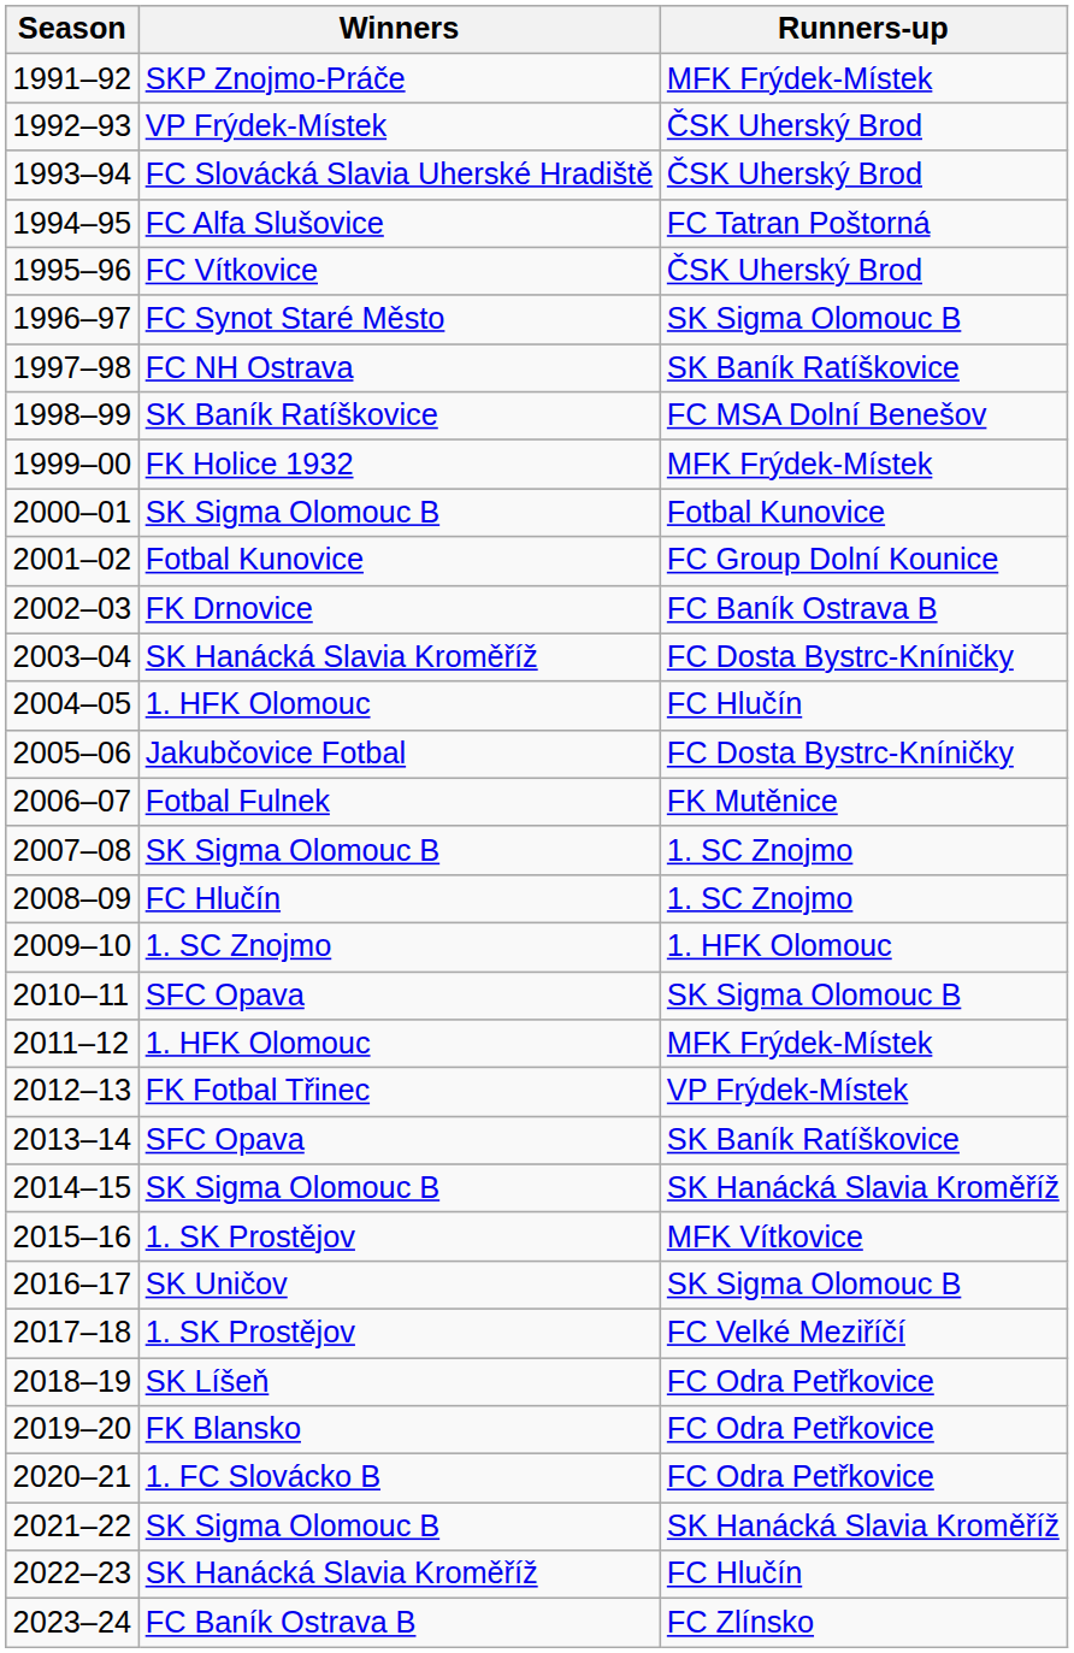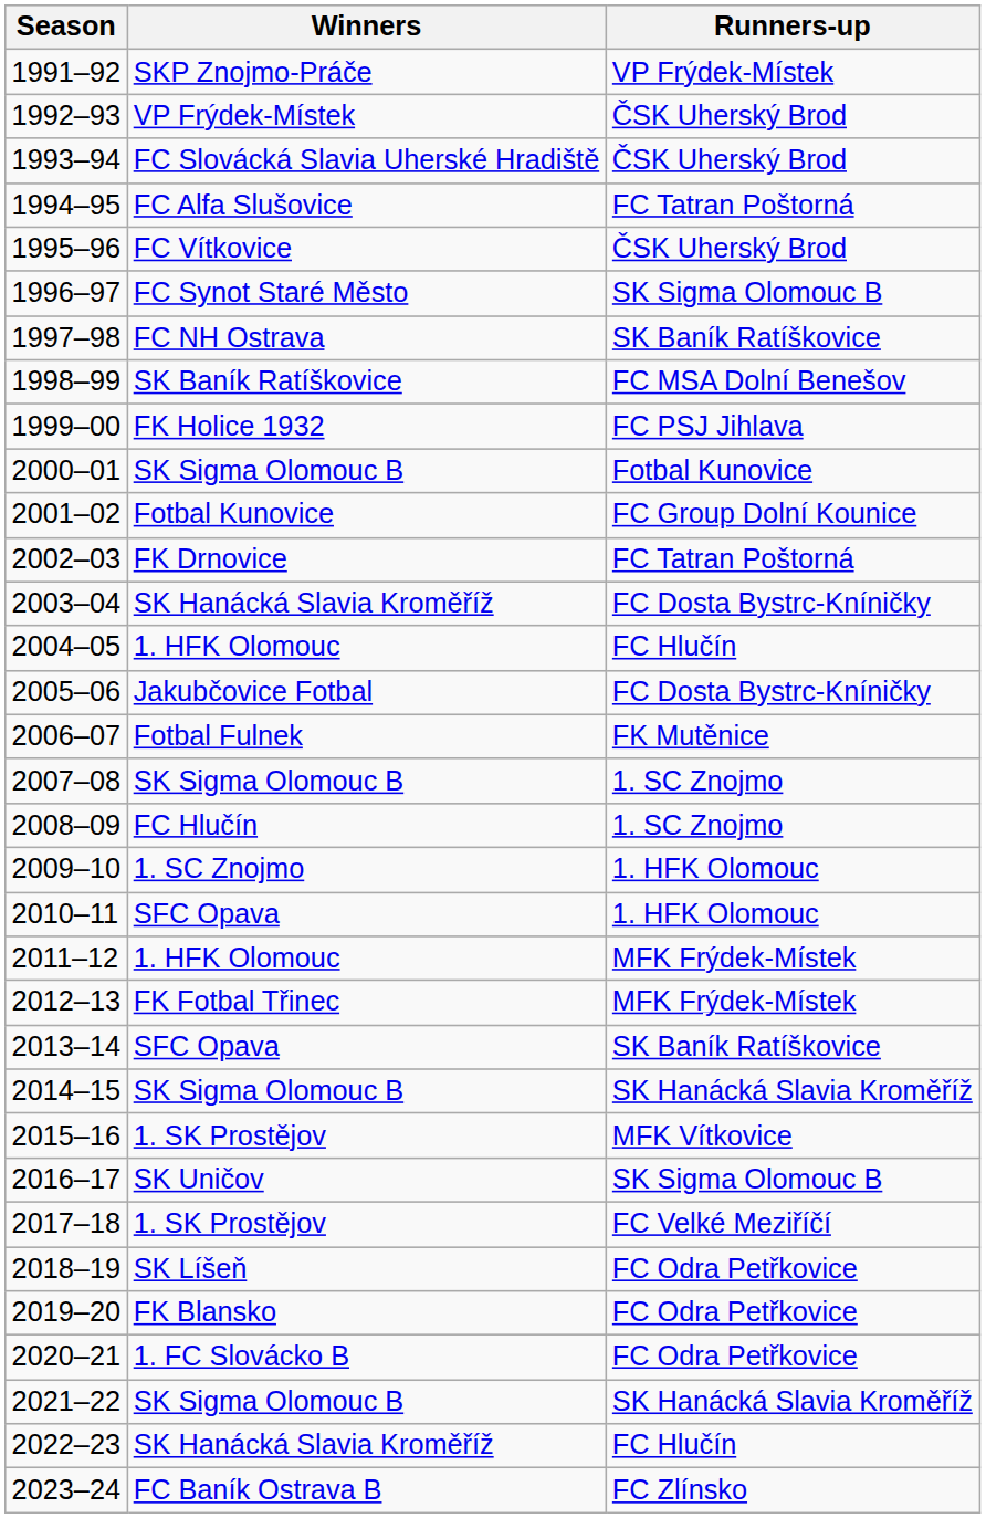1991–92 | Runners-up: MFK Frýdek-Místek -> VP Frýdek-Místek
1999–00 | Runners-up: MFK Frýdek-Místek -> FC PSJ Jihlava
2002–03 | Runners-up: FC Baník Ostrava B -> FC Tatran Poštorná
2010–11 | Runners-up: SK Sigma Olomouc B -> 1. HFK Olomouc
2012–13 | Runners-up: VP Frýdek-Místek -> MFK Frýdek-Místek
